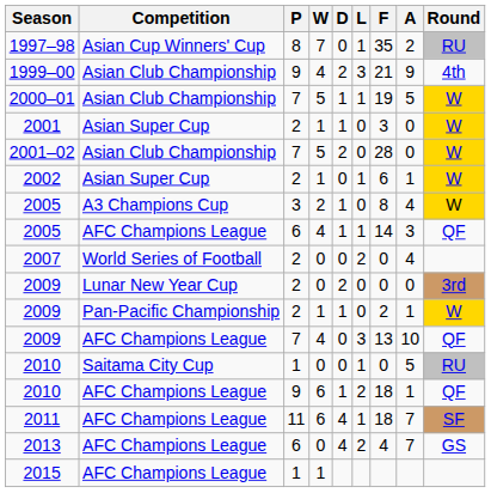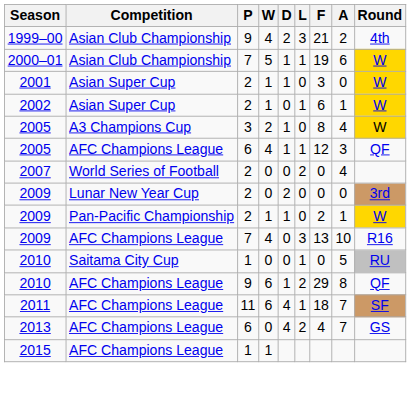- row: 1997–98 | Asian Cup Winners' Cup | 8 | 7 | 0 | 1 | 35 | 2 | RU
1999–00 | A: 9 -> 2
2000–01 | A: 5 -> 6
- row: 2001–02 | Asian Club Championship | 7 | 5 | 2 | 0 | 28 | 0 | W
2005 / AFC Champions League | F: 14 -> 12
2009 / AFC Champions League | Round: QF -> R16
2010 / AFC Champions League | F: 18 -> 29
2010 / AFC Champions League | A: 1 -> 8
